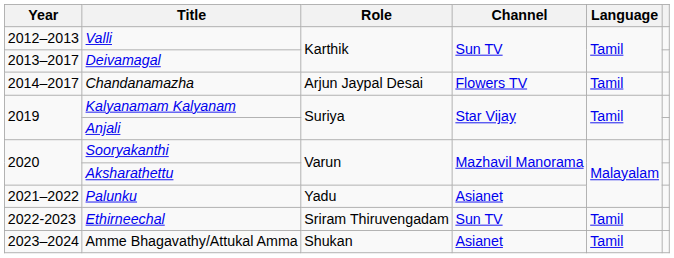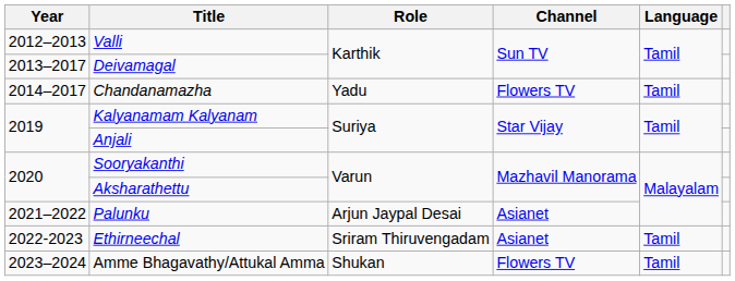Chandanamazha | Role: Arjun Jaypal Desai -> Yadu
Palunku | Role: Yadu -> Arjun Jaypal Desai
Ethirneechal | Channel: Sun TV -> Asianet
Amme Bhagavathy/Attukal Amma | Channel: Asianet -> Flowers TV
